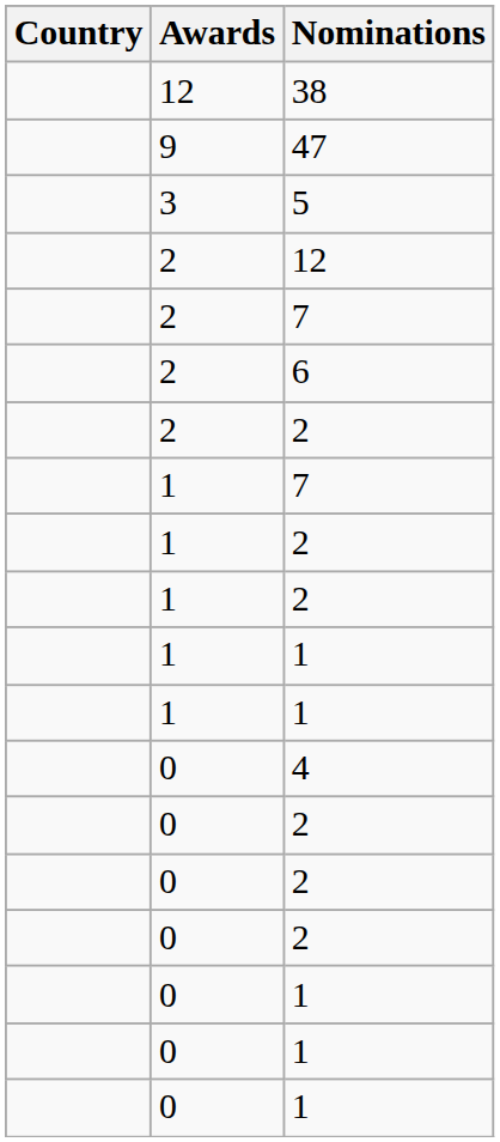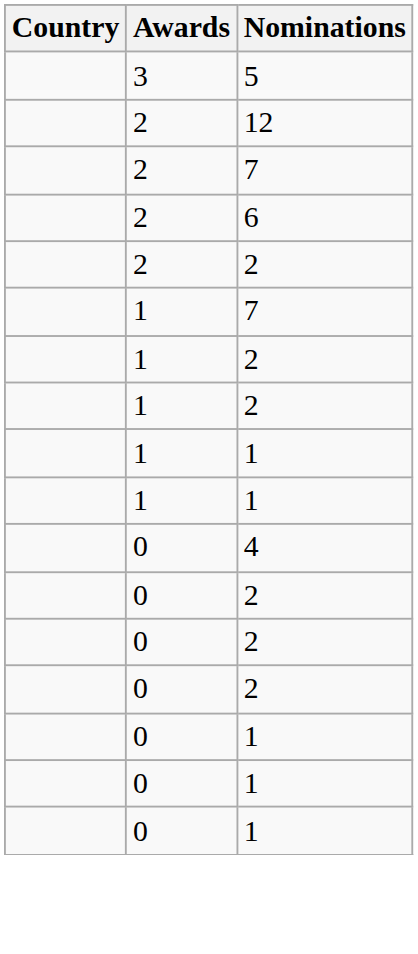- row: 12 | 38
- row: 9 | 47
